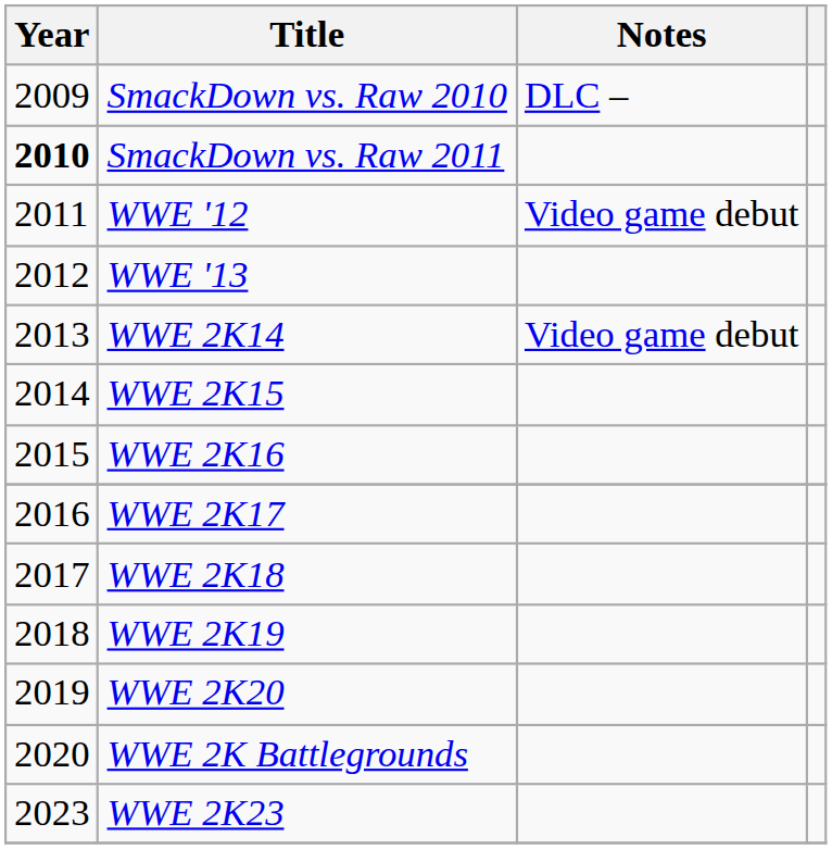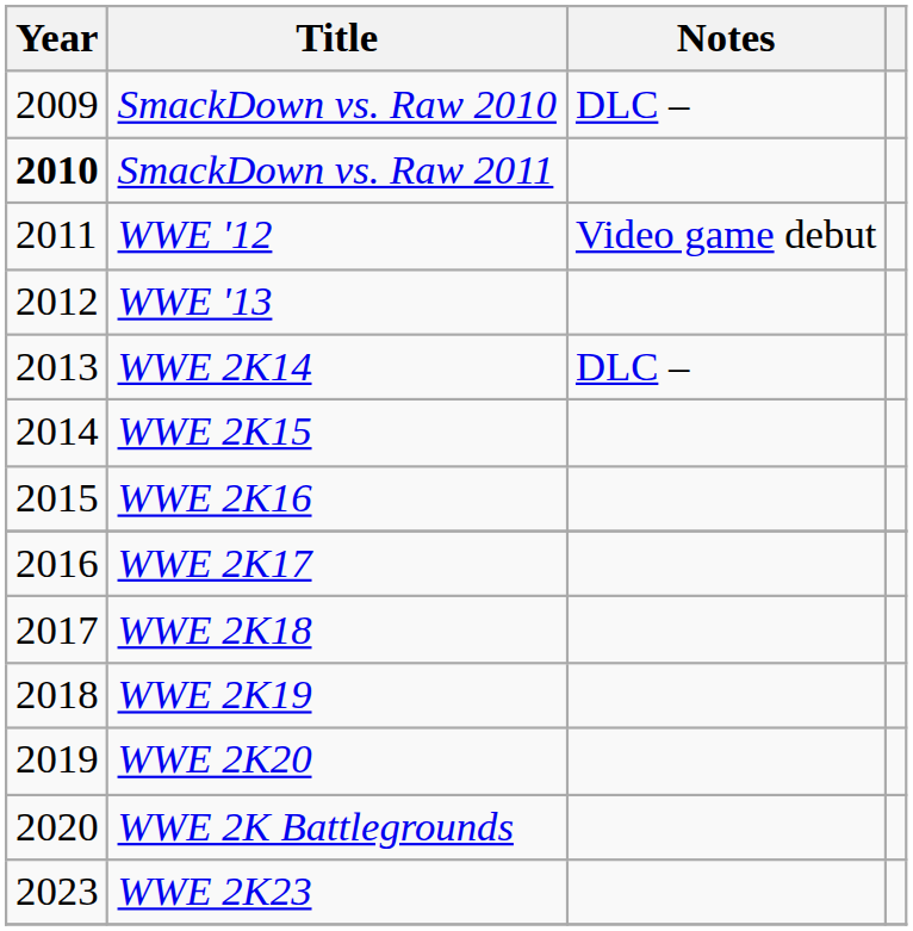WWE 2K14 | Notes: Video game debut -> DLC –
